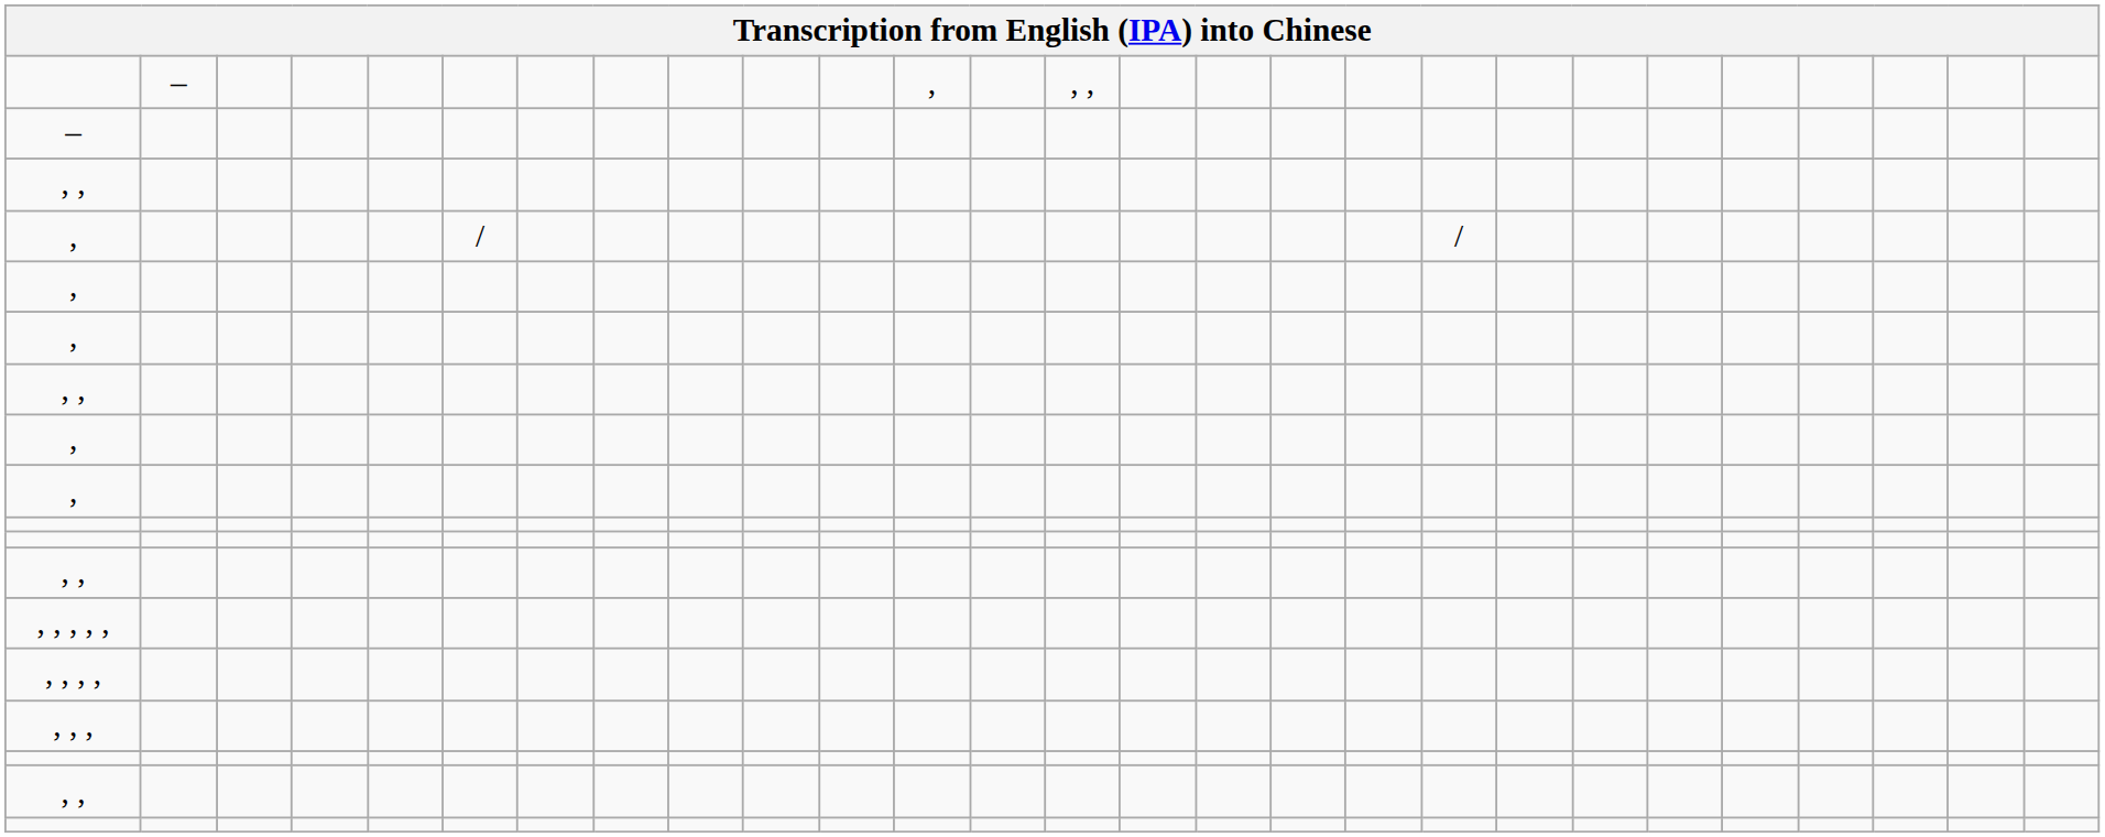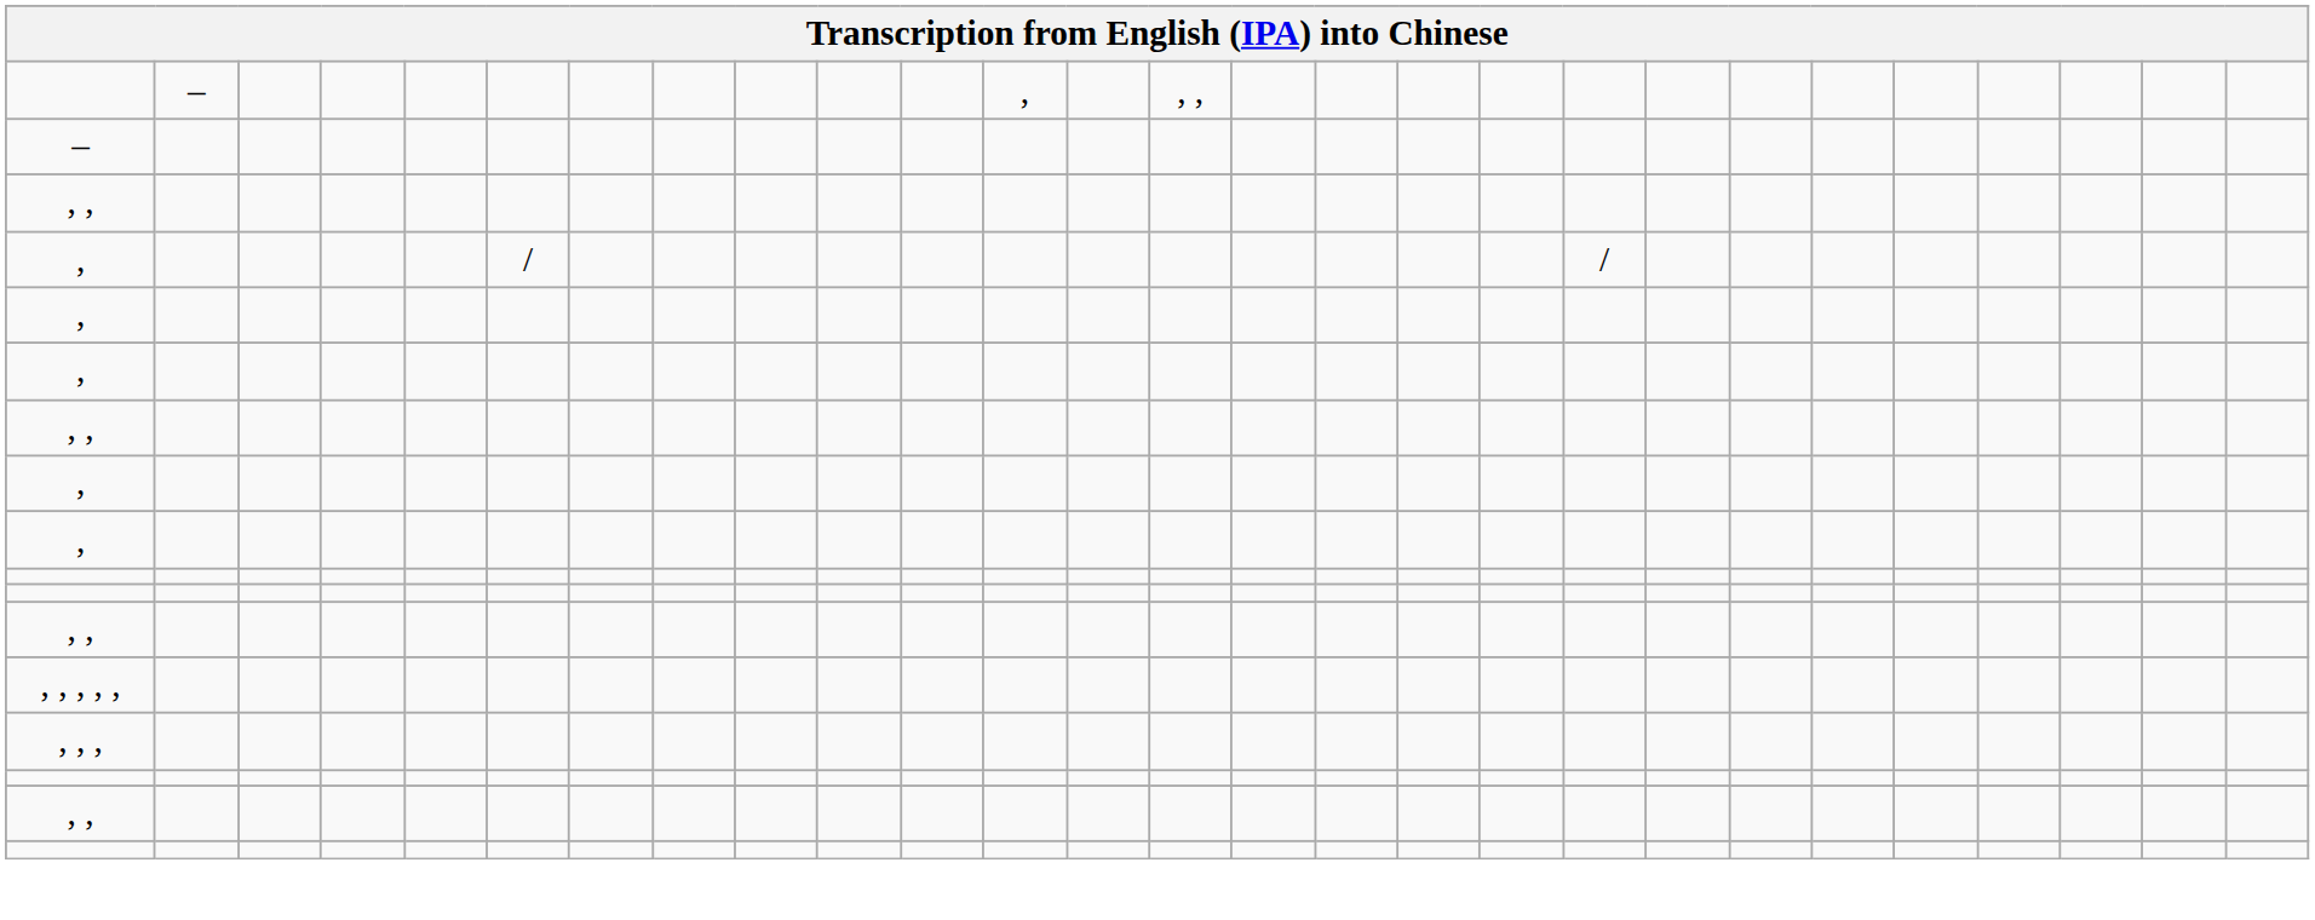- row: , , , ,
